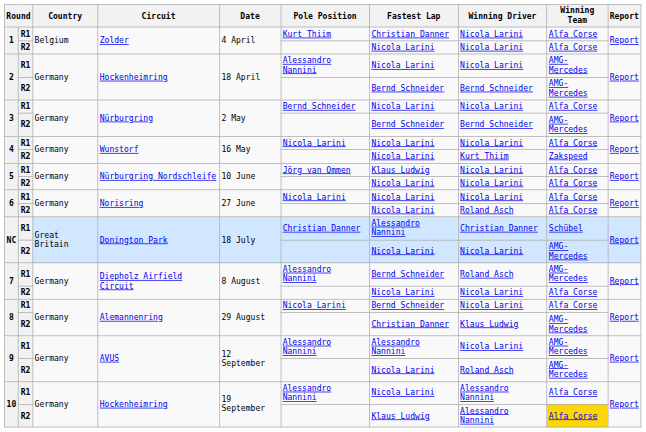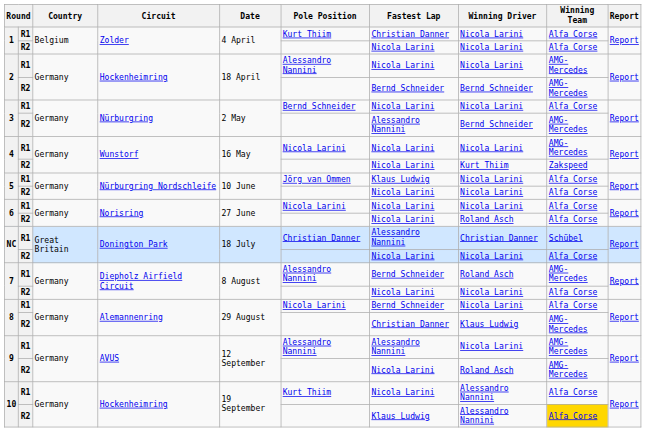3 / R2 | Fastest Lap: Bernd Schneider -> Alessandro Nannini
4 / R1 | Winning Team: Alfa Corse -> AMG-Mercedes
NC / R2 | Winning Team: AMG-Mercedes -> Alfa Corse
10 / R1 | Pole Position: Alessandro Nannini -> Kurt Thiim
